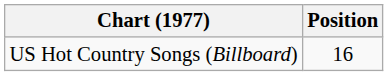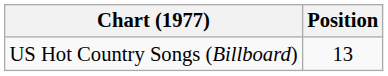US Hot Country Songs (Billboard) | Position: 16 -> 13
